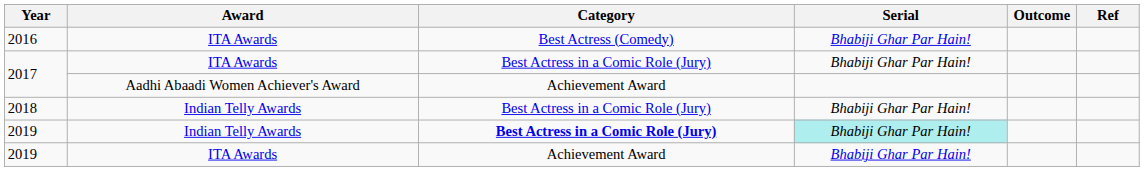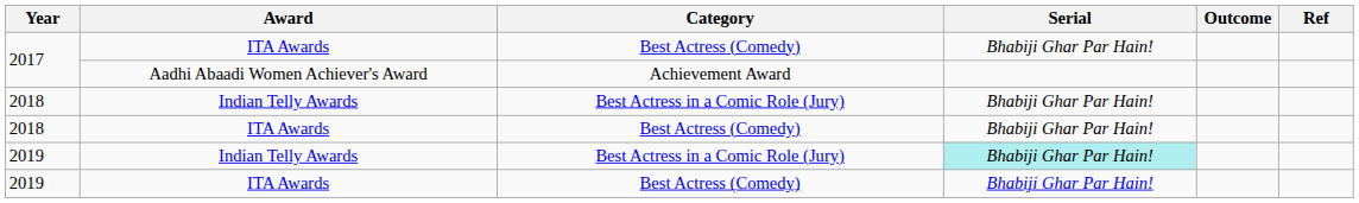- row: 2016 | ITA Awards | Best Actress (Comedy) | Bhabiji Ghar Par Hain!
2017 / ITA Awards | Category: Best Actress in a Comic Role (Jury) -> Best Actress (Comedy)
+ row: 2018 | ITA Awards | Best Actress (Comedy) | Bhabiji Ghar Par Hain!
2019 / Indian Telly Awards | Category: bold -> normal
2019 / ITA Awards | Category: Achievement Award -> Best Actress (Comedy)
